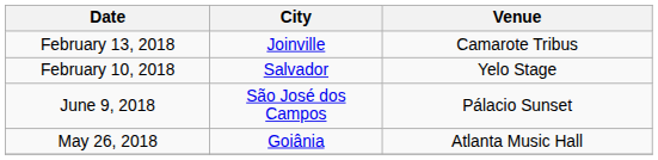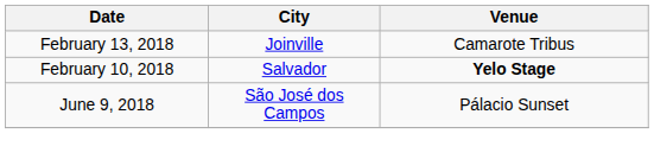February 10, 2018 | Venue: normal -> bold
- row: May 26, 2018 | Goiânia | Atlanta Music Hall
